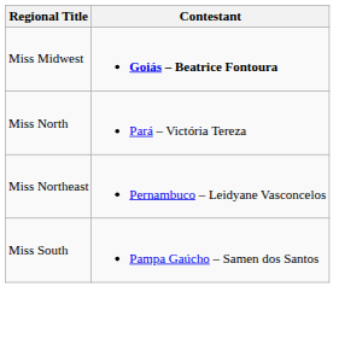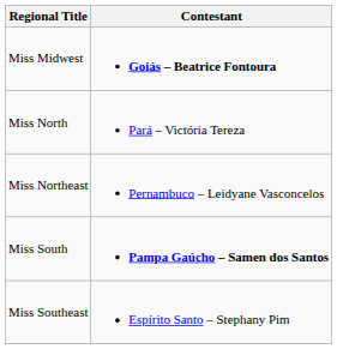Miss South | Contestant: normal -> bold
+ row: Miss Southeast | Espírito Santo – Stephany Pim
